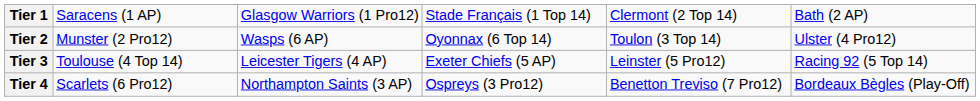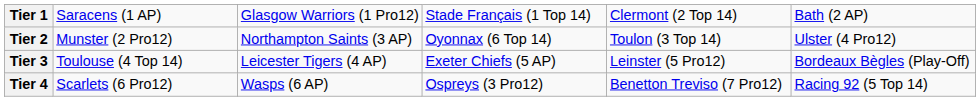Tier 2 | column 3: Wasps (6 AP) -> Northampton Saints (3 AP)
Tier 3 | column 6: Racing 92 (5 Top 14) -> Bordeaux Bègles (Play-Off)
Tier 4 | column 3: Northampton Saints (3 AP) -> Wasps (6 AP)
Tier 4 | column 6: Bordeaux Bègles (Play-Off) -> Racing 92 (5 Top 14)
